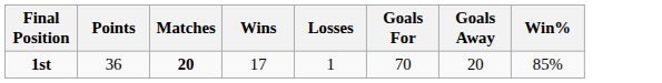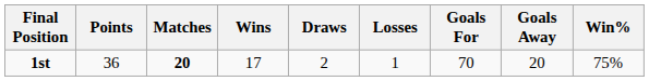+ column: Draws | 2
1st | Win%: 85% -> 75%
